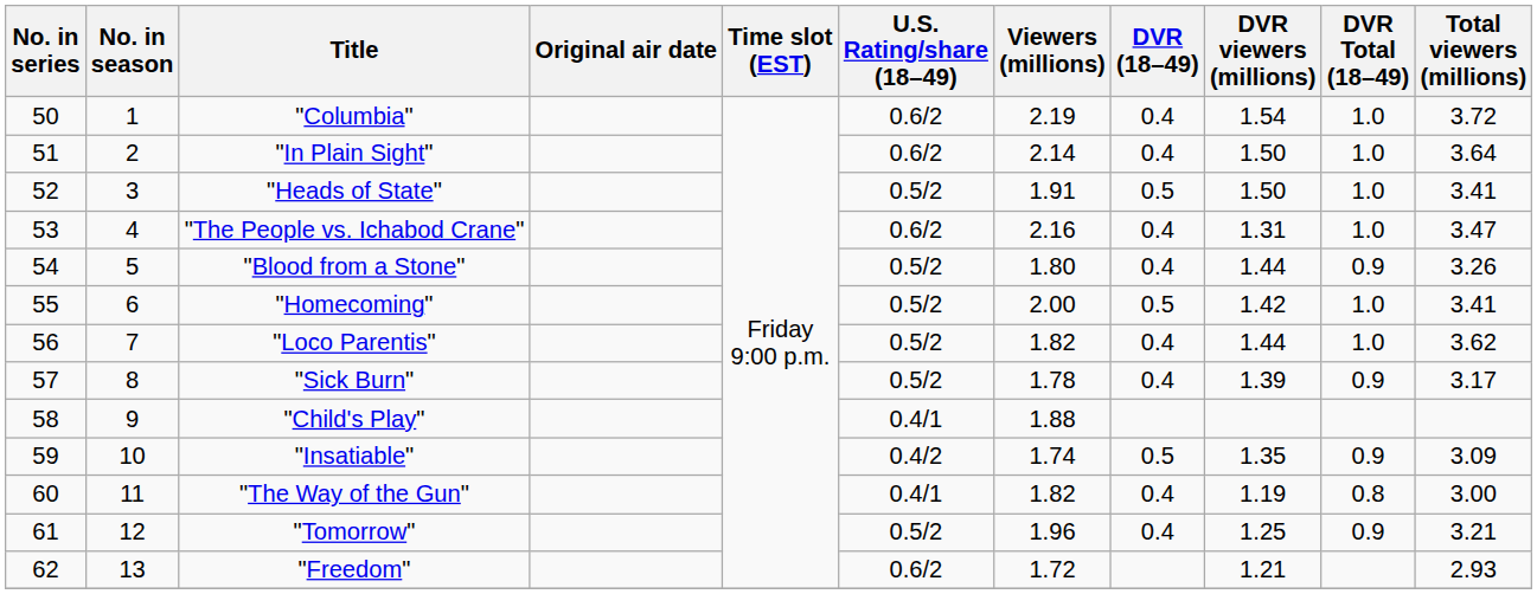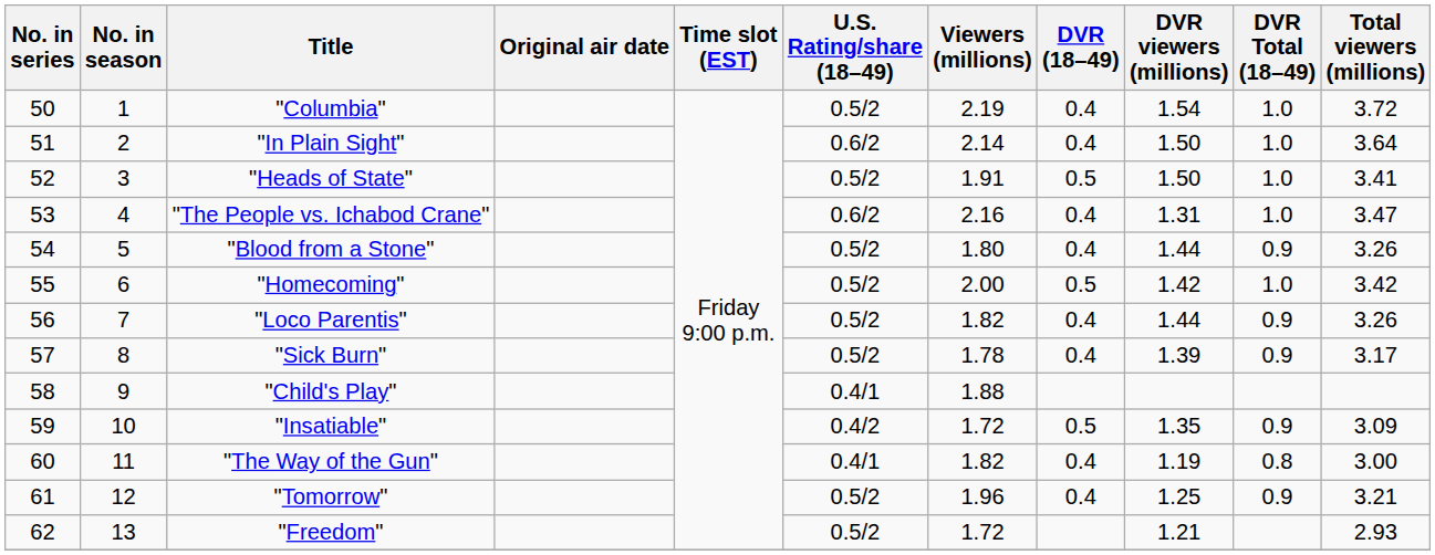"Columbia" | U.S. Rating/share (18–49): 0.6/2 -> 0.5/2
"Homecoming" | Total viewers (millions): 3.41 -> 3.42
"Loco Parentis" | DVR Total (18–49): 1.0 -> 0.9
"Loco Parentis" | Total viewers (millions): 3.62 -> 3.26
"Insatiable" | Viewers (millions): 1.74 -> 1.72
"Freedom" | U.S. Rating/share (18–49): 0.6/2 -> 0.5/2
